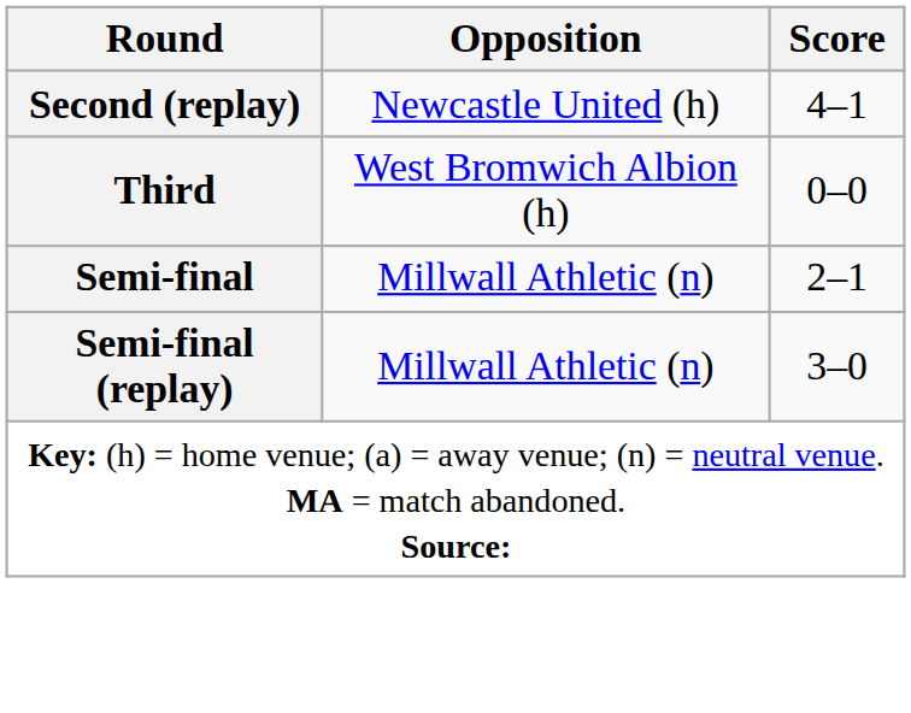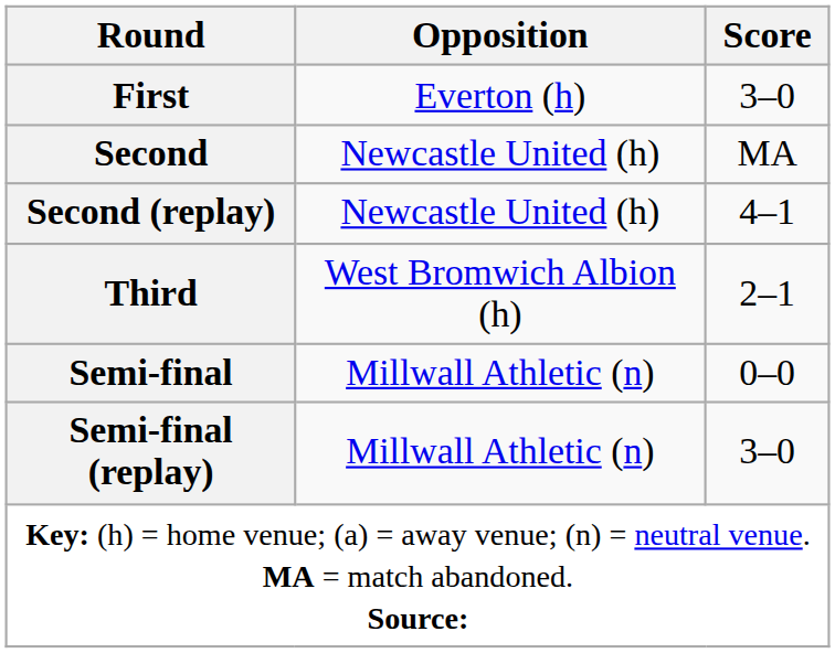+ row: First | Everton (h) | 3–0
+ row: Second | Newcastle United (h) | MA
Third | Score: 0–0 -> 2–1
Semi-final | Score: 2–1 -> 0–0
